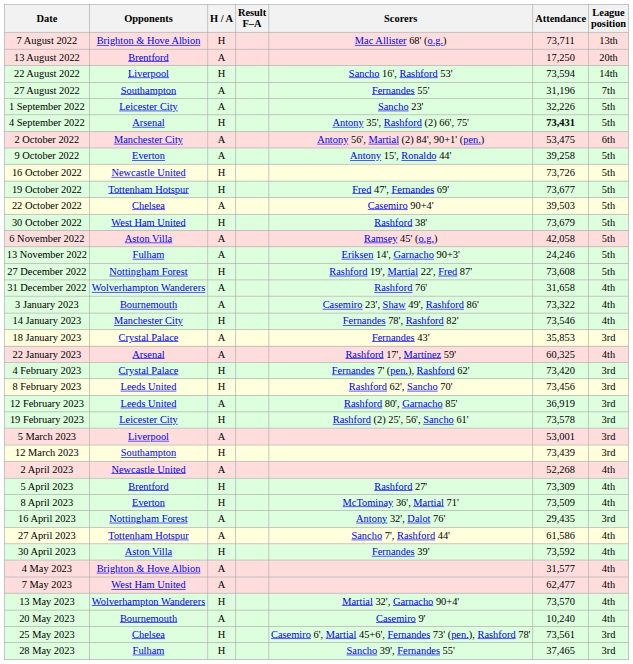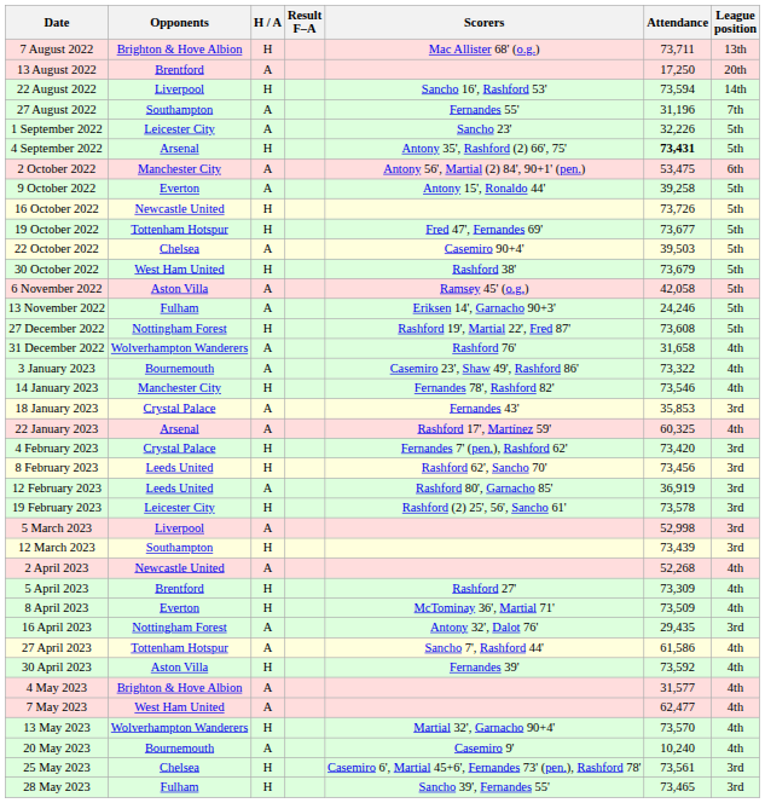5 March 2023 | Attendance: 53,001 -> 52,998
28 May 2023 | Attendance: 37,465 -> 73,465
